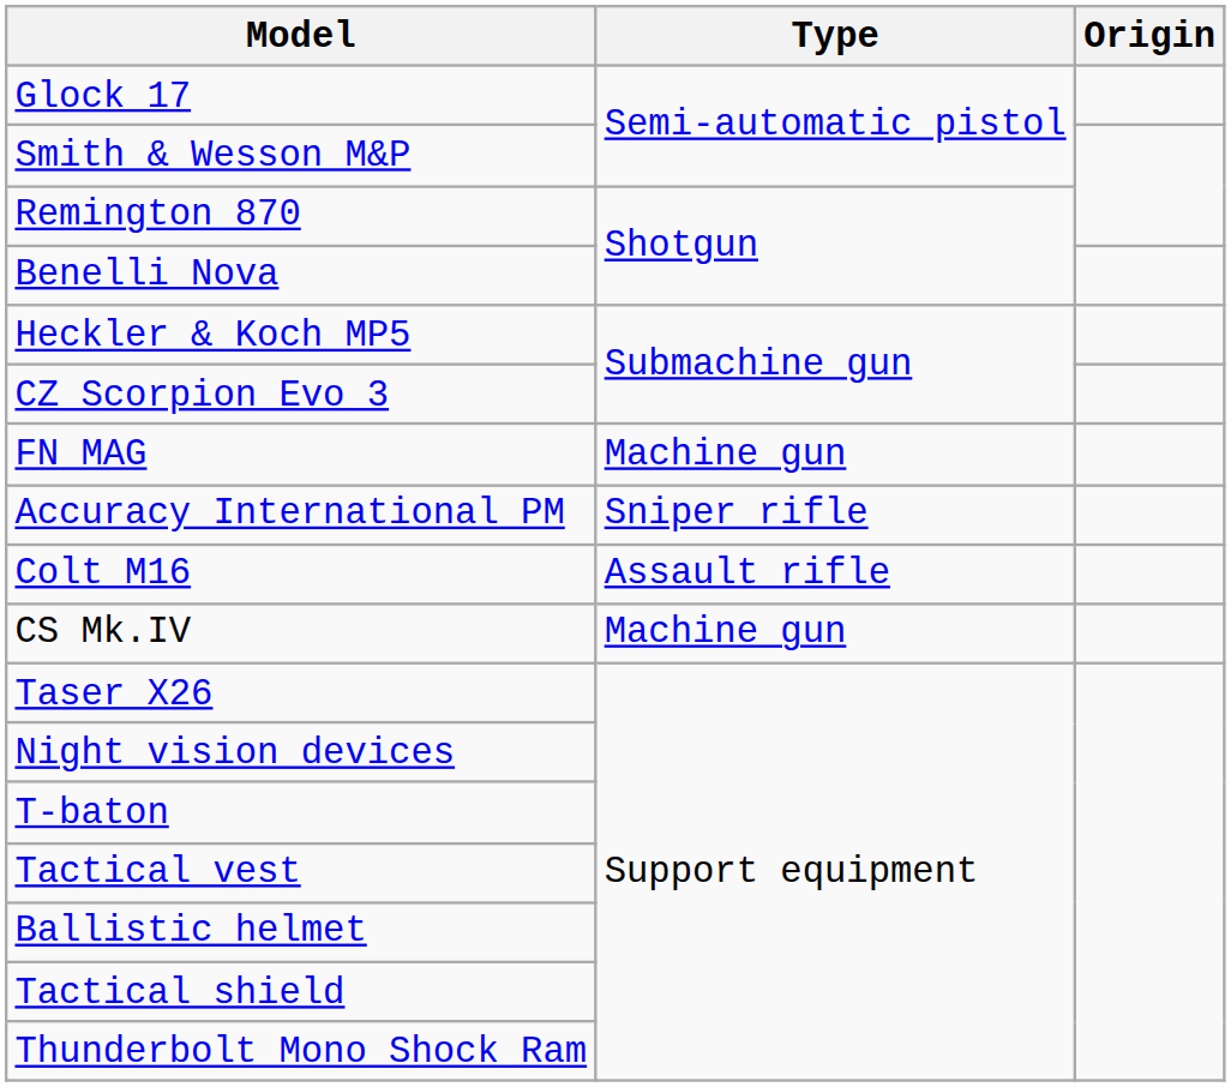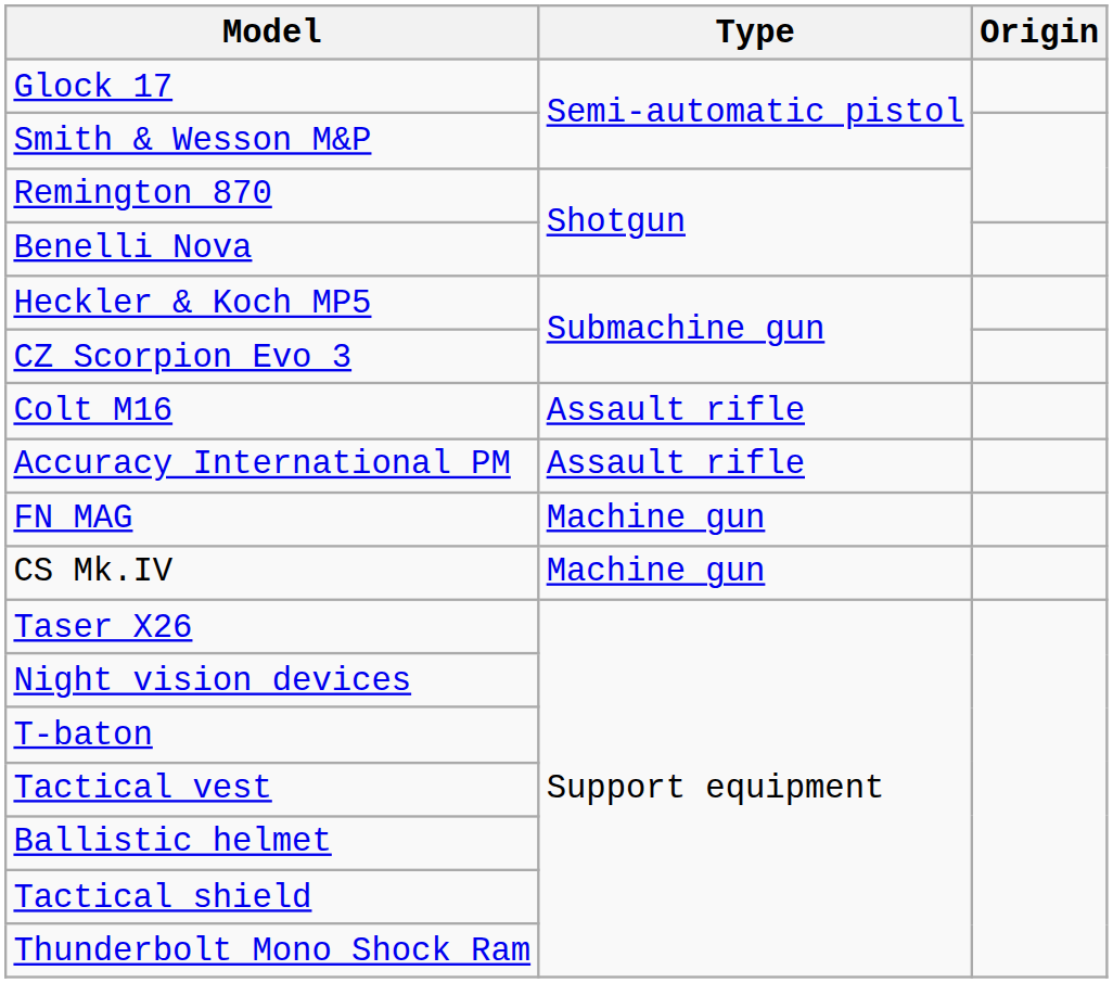rows swapped: Colt M16 <-> FN MAG
Accuracy International PM | Type: Sniper rifle -> Assault rifle
